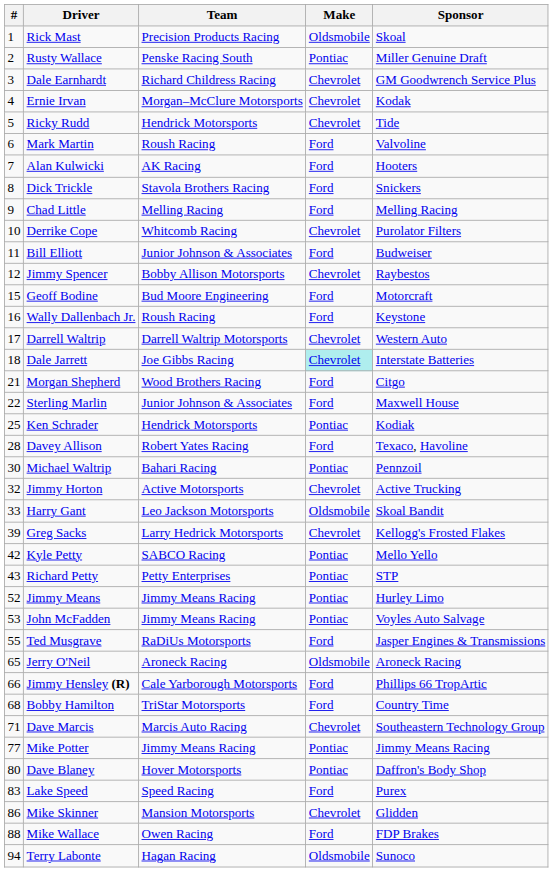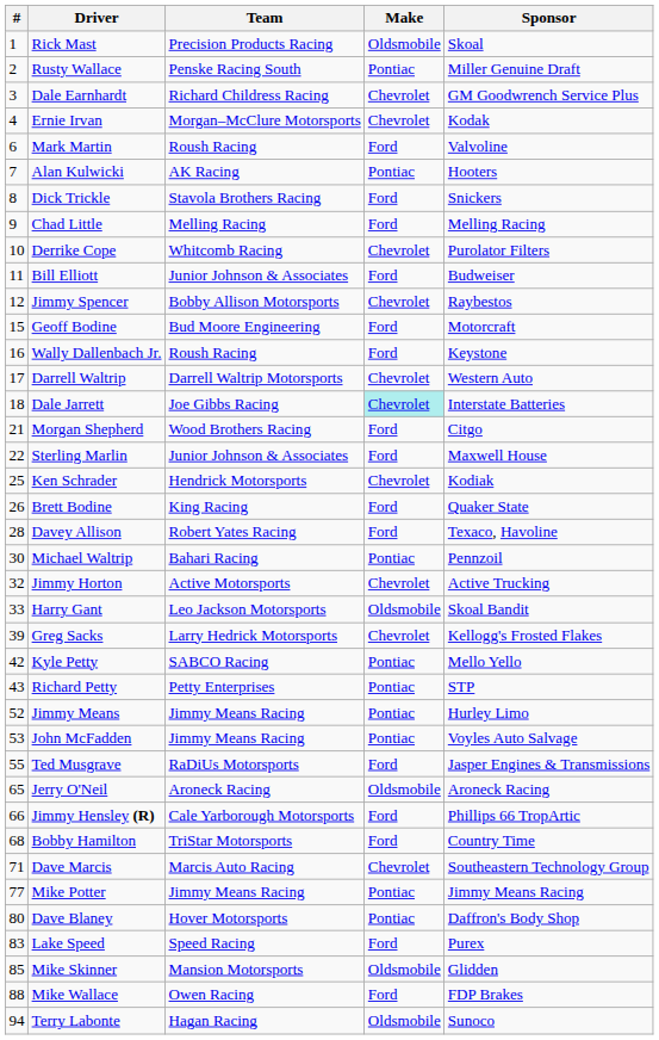- row: 5 | Ricky Rudd | Hendrick Motorsports | Chevrolet | Tide
Alan Kulwicki | Make: Ford -> Pontiac
Ken Schrader | Make: Pontiac -> Chevrolet
+ row: 26 | Brett Bodine | King Racing | Ford | Quaker State
Mike Skinner | #: 86 -> 85
Mike Skinner | Make: Chevrolet -> Oldsmobile
